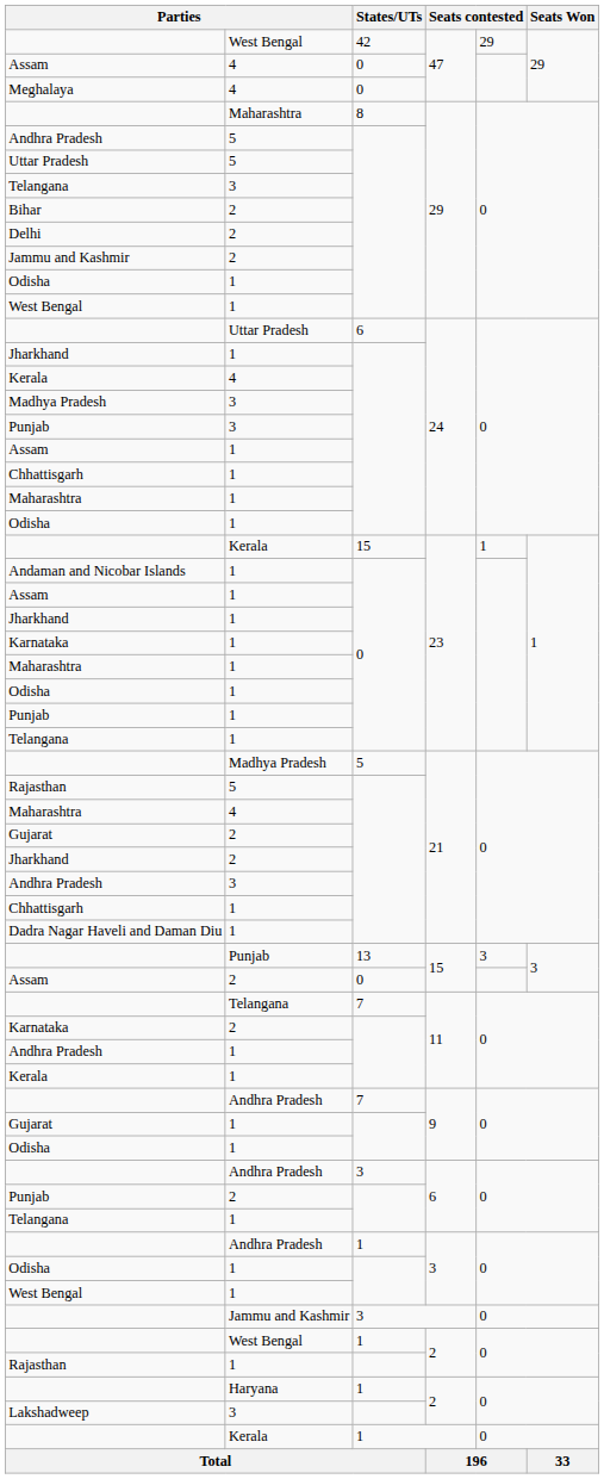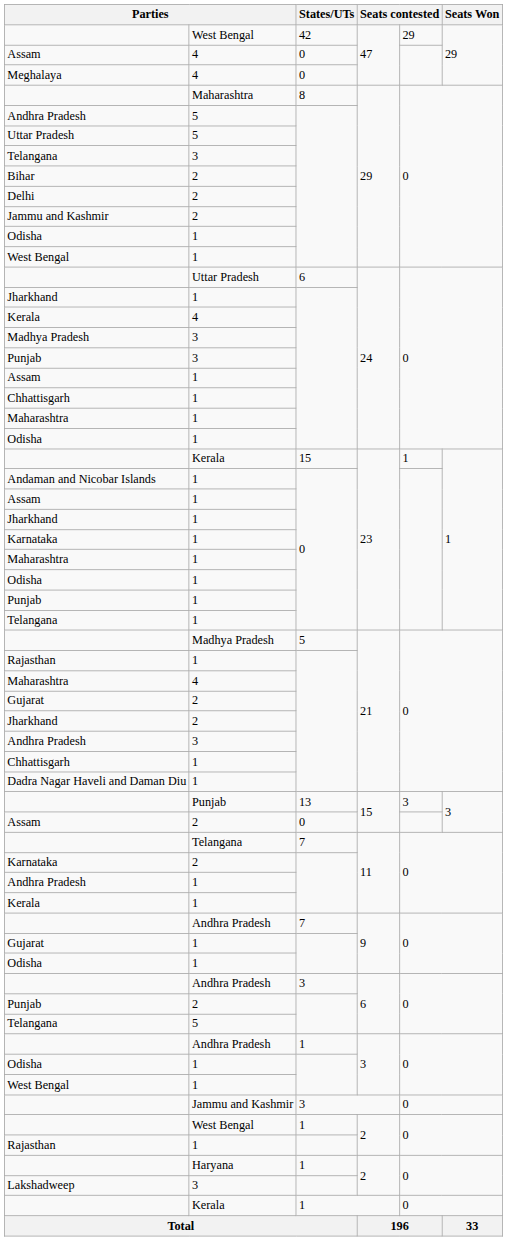Rajasthan / 21 | column 2: 5 -> 1
Telangana / 6 | column 2: 1 -> 5
